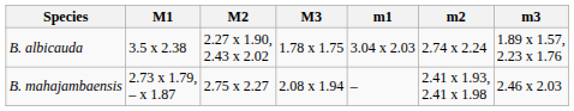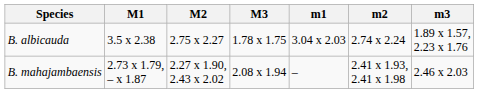B. albicauda | M2: 2.27 x 1.90, 2.43 x 2.02 -> 2.75 x 2.27
B. mahajambaensis | M2: 2.75 x 2.27 -> 2.27 x 1.90, 2.43 x 2.02
